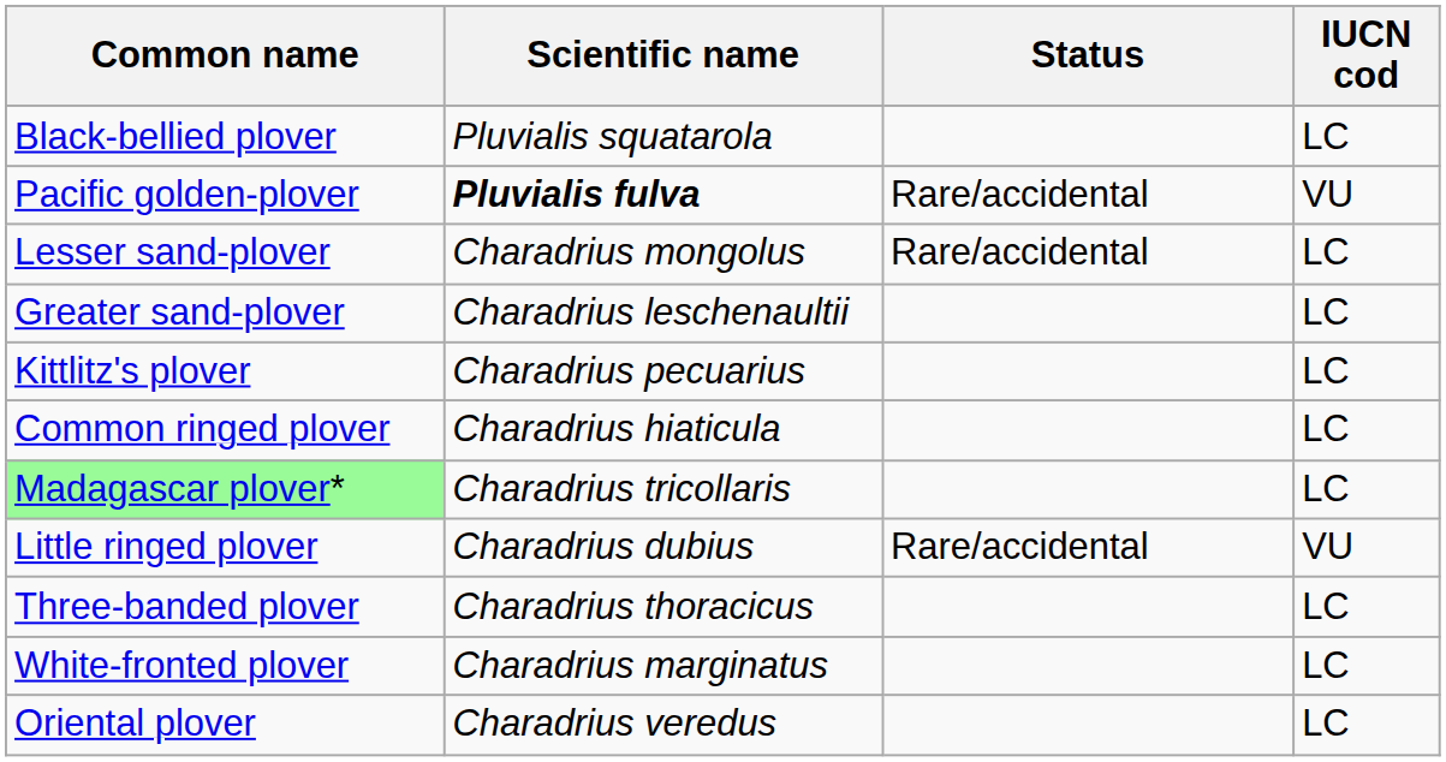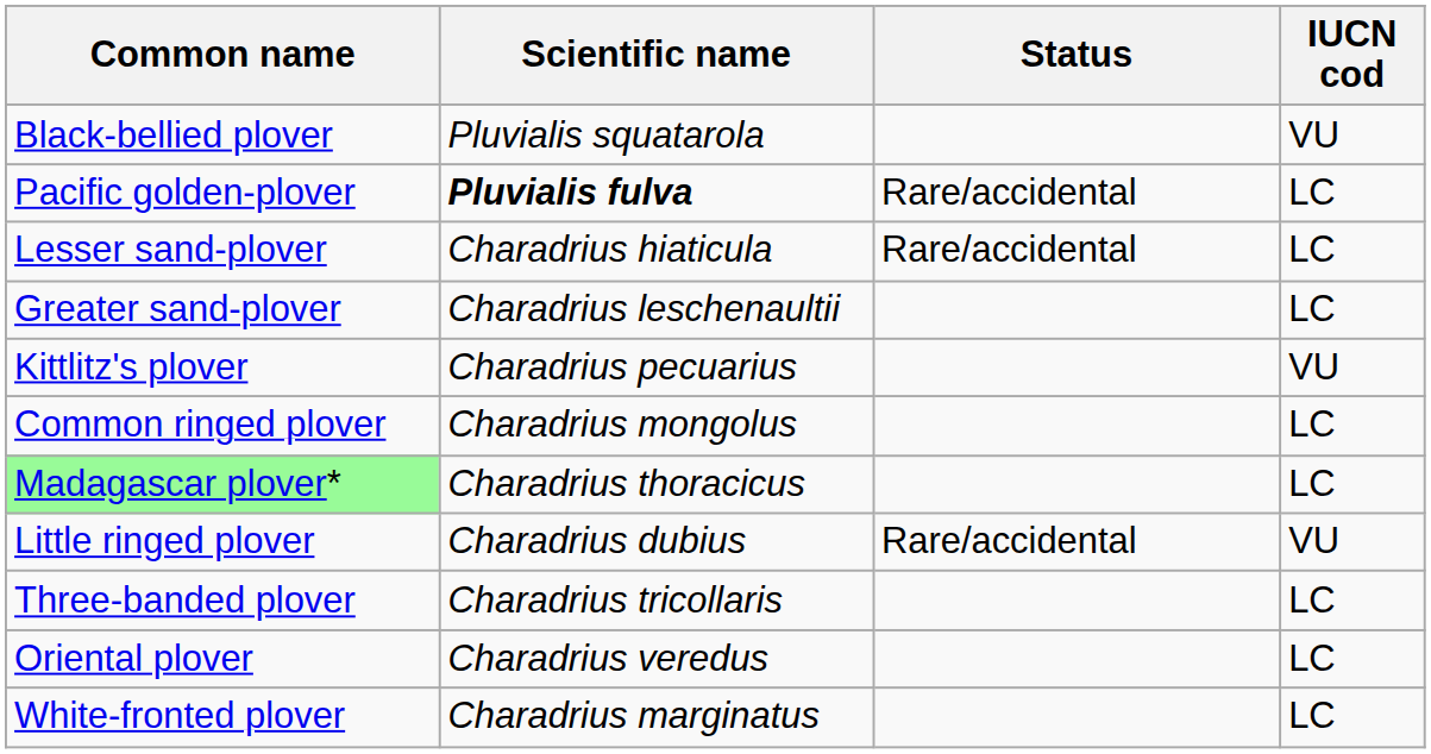Black-bellied plover | IUCN cod: LC -> VU
Pacific golden-plover | IUCN cod: VU -> LC
Lesser sand-plover | Scientific name: Charadrius mongolus -> Charadrius hiaticula
Kittlitz's plover | IUCN cod: LC -> VU
Common ringed plover | Scientific name: Charadrius hiaticula -> Charadrius mongolus
Madagascar plover* | Scientific name: Charadrius tricollaris -> Charadrius thoracicus
Three-banded plover | Scientific name: Charadrius thoracicus -> Charadrius tricollaris
rows swapped: White-fronted plover <-> Oriental plover
